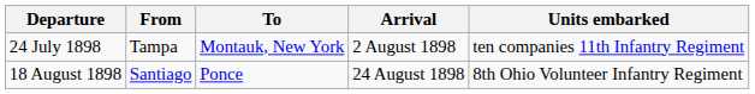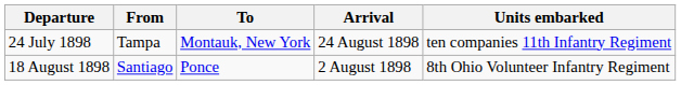24 July 1898 | Arrival: 2 August 1898 -> 24 August 1898
18 August 1898 | Arrival: 24 August 1898 -> 2 August 1898
